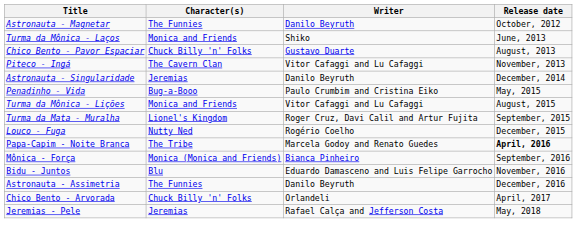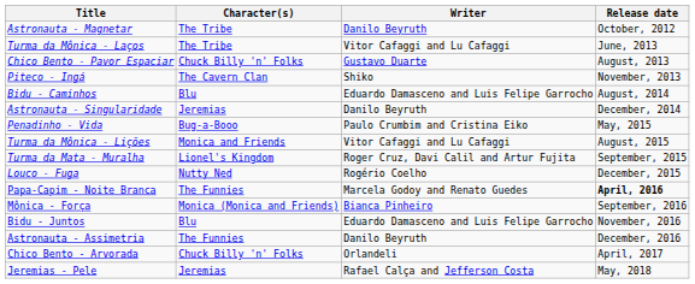Astronauta - Magnetar | Character(s): The Funnies -> The Tribe
Turma da Mônica - Laços | Character(s): Monica and Friends -> The Tribe
Turma da Mônica - Laços | Writer: Shiko -> Vitor Cafaggi and Lu Cafaggi
Piteco - Ingá | Writer: Vitor Cafaggi and Lu Cafaggi -> Shiko
+ row: Bidu - Caminhos | Blu | Eduardo Damasceno and Luis Felipe Garrocho | August, 2014
Papa-Capim - Noite Branca | Character(s): The Tribe -> The Funnies
